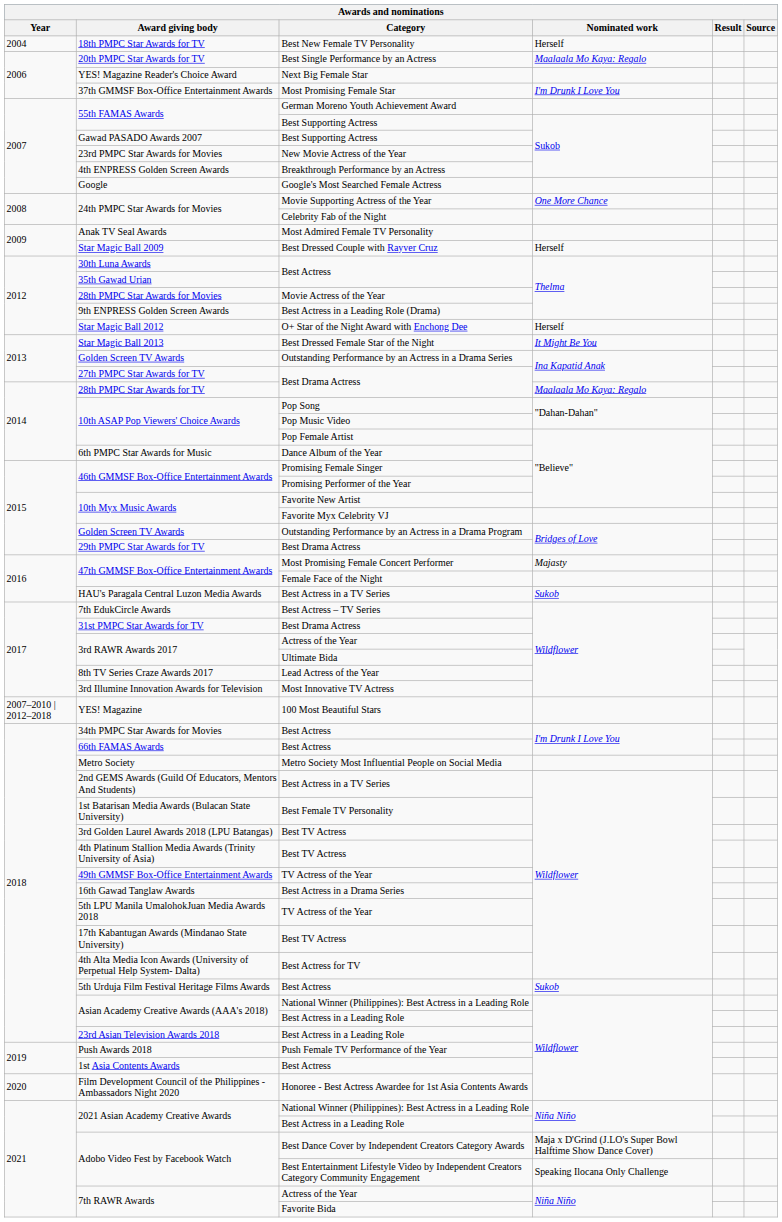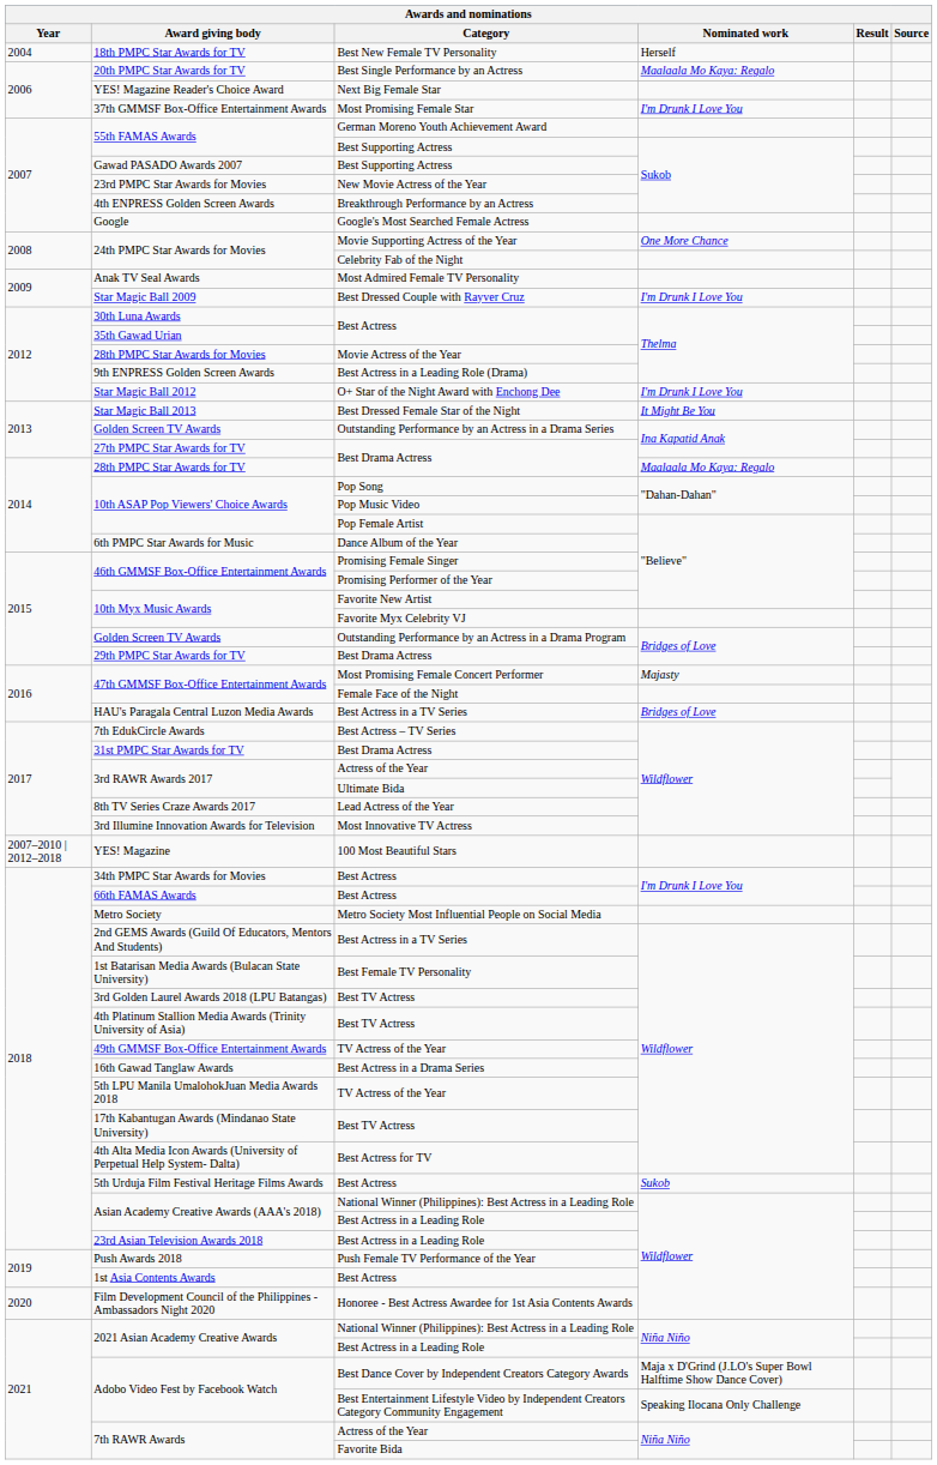Star Magic Ball 2009 | Nominated work: Herself -> I'm Drunk I Love You
Star Magic Ball 2012 | Nominated work: Herself -> I'm Drunk I Love You
HAU's Paragala Central Luzon Media Awards | Nominated work: Sukob -> Bridges of Love
